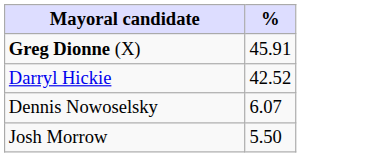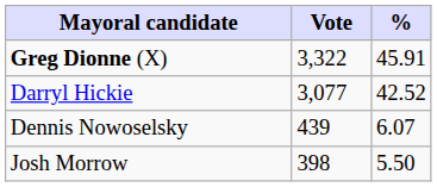+ column: Vote | 3,322 | 3,077 | 439 | 398
